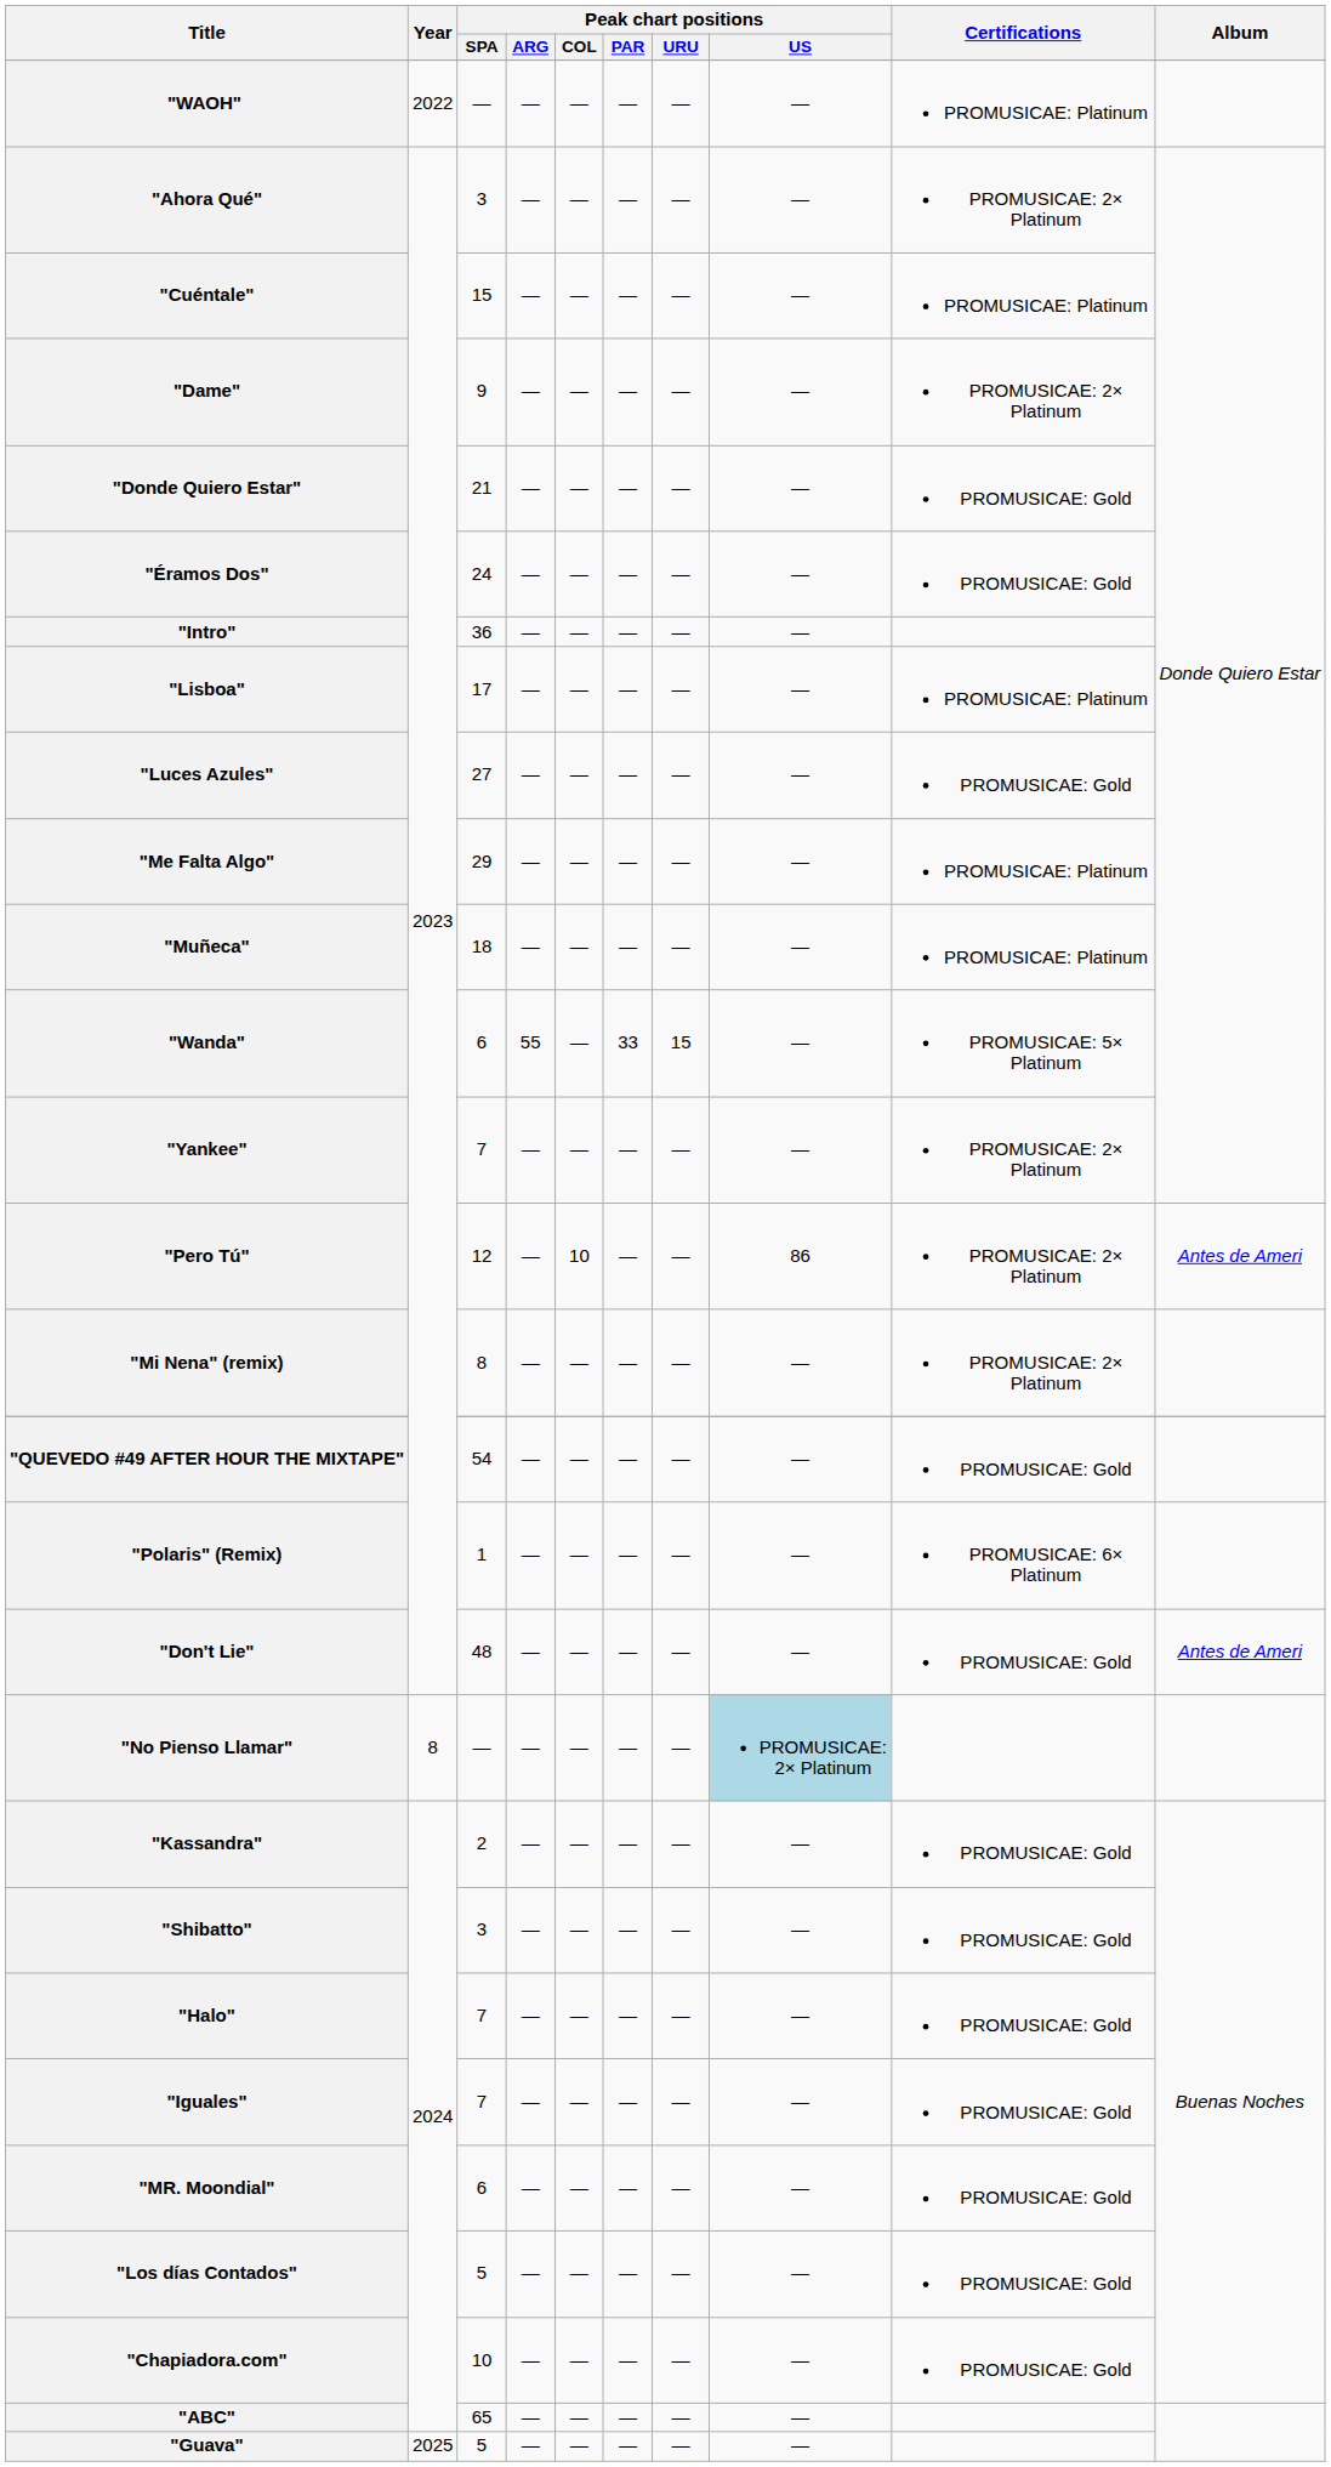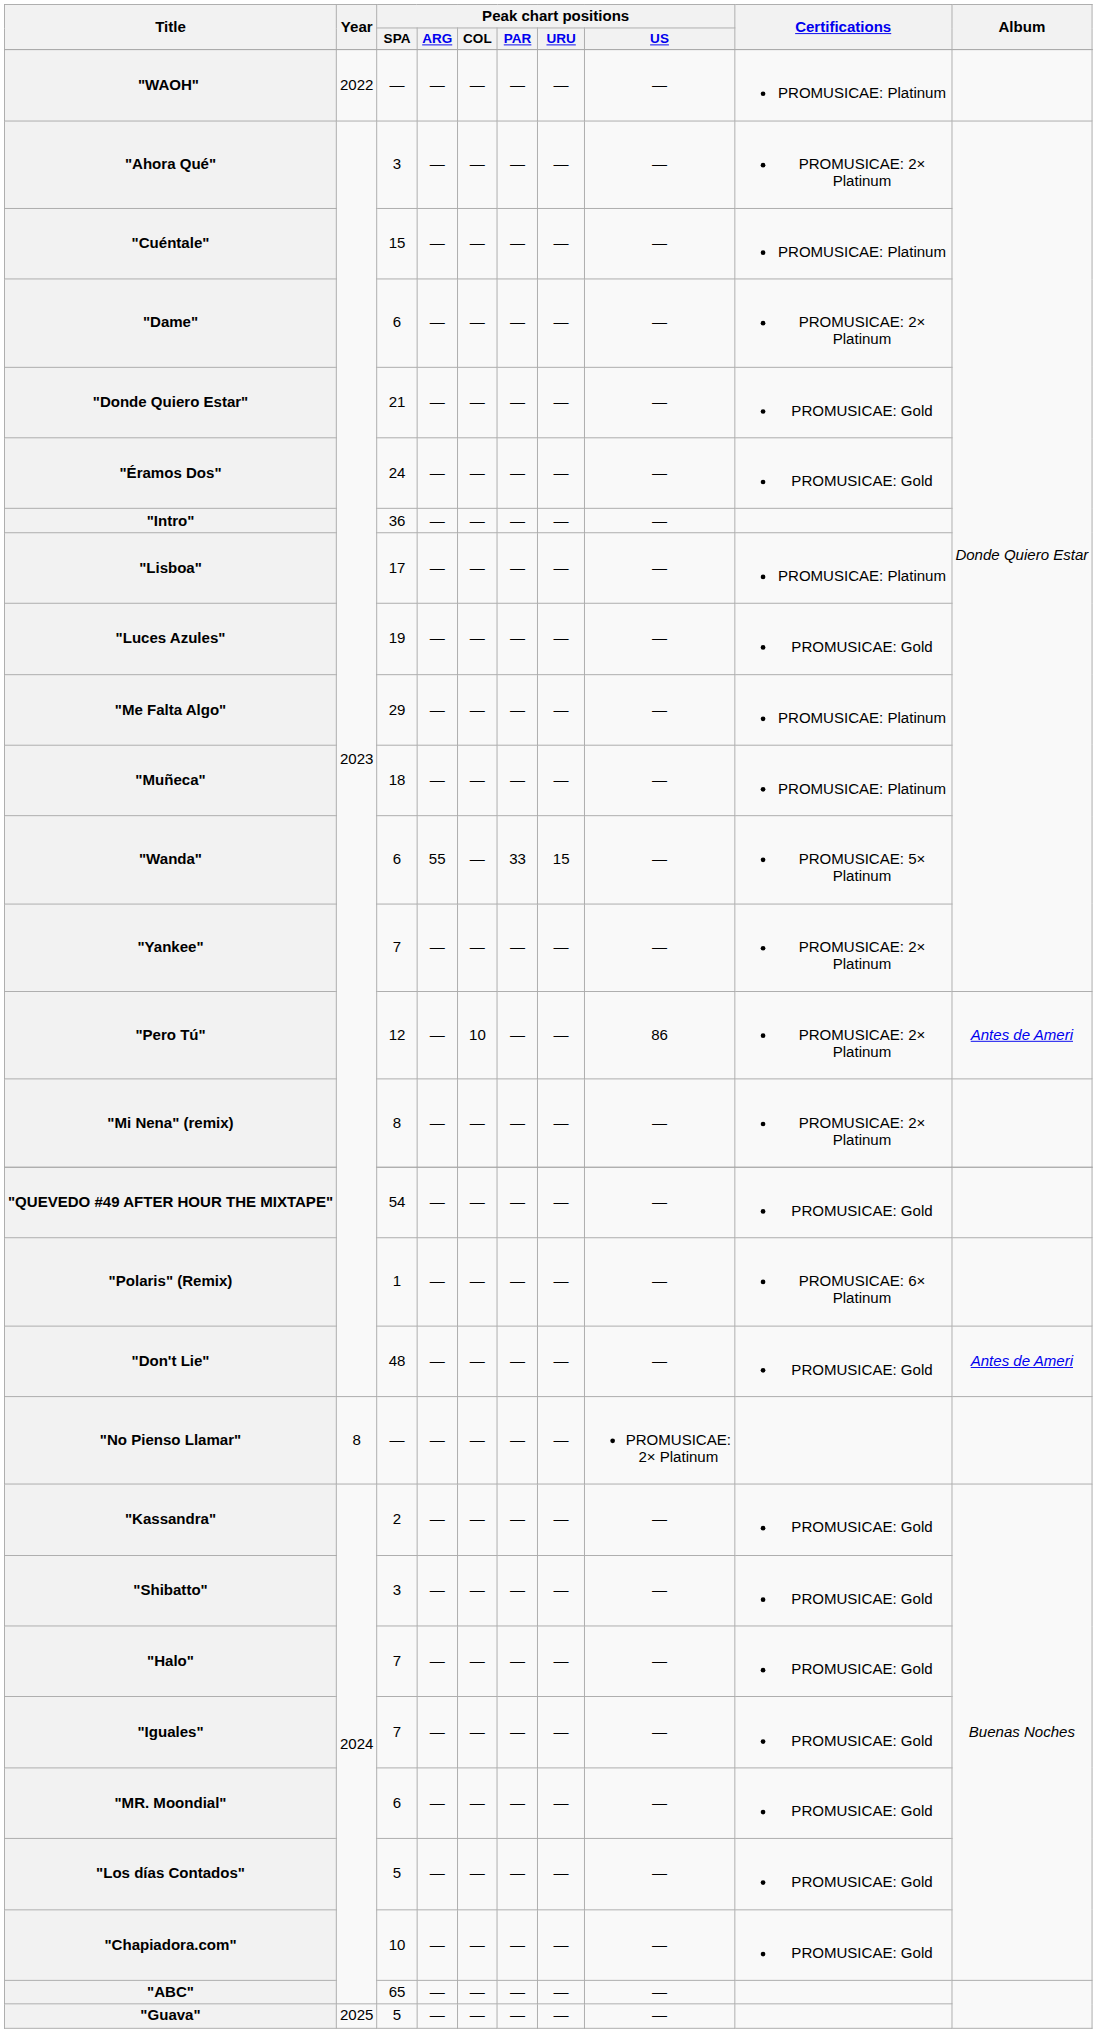"Dame" | Peak chart positions / SPA: 9 -> 6
"Luces Azules" | Peak chart positions / SPA: 27 -> 19
"No Pienso Llamar" | Peak chart positions / US: lightblue background -> no background
